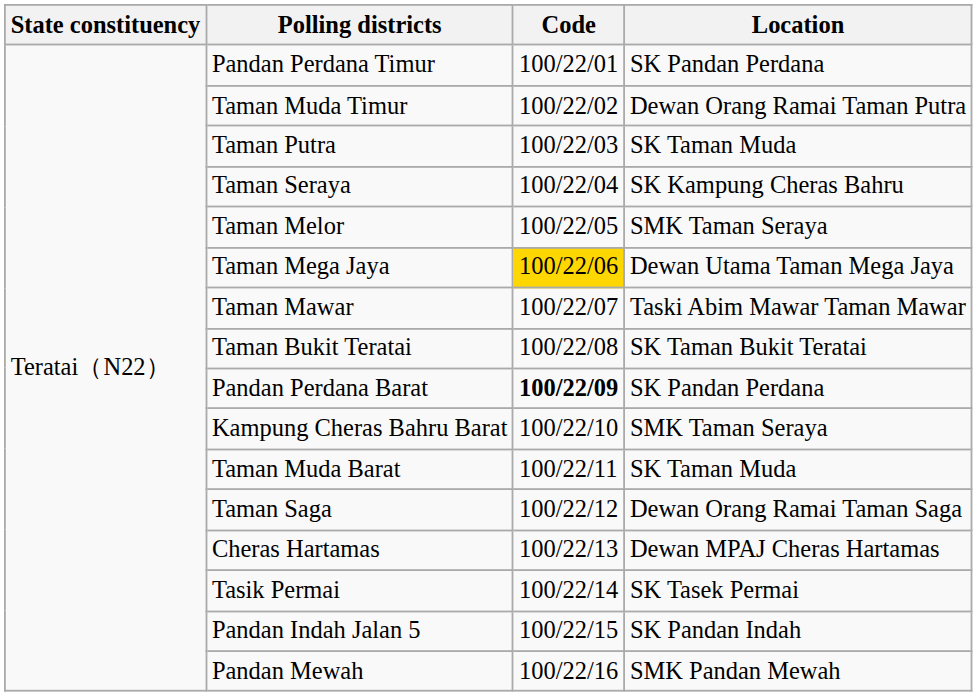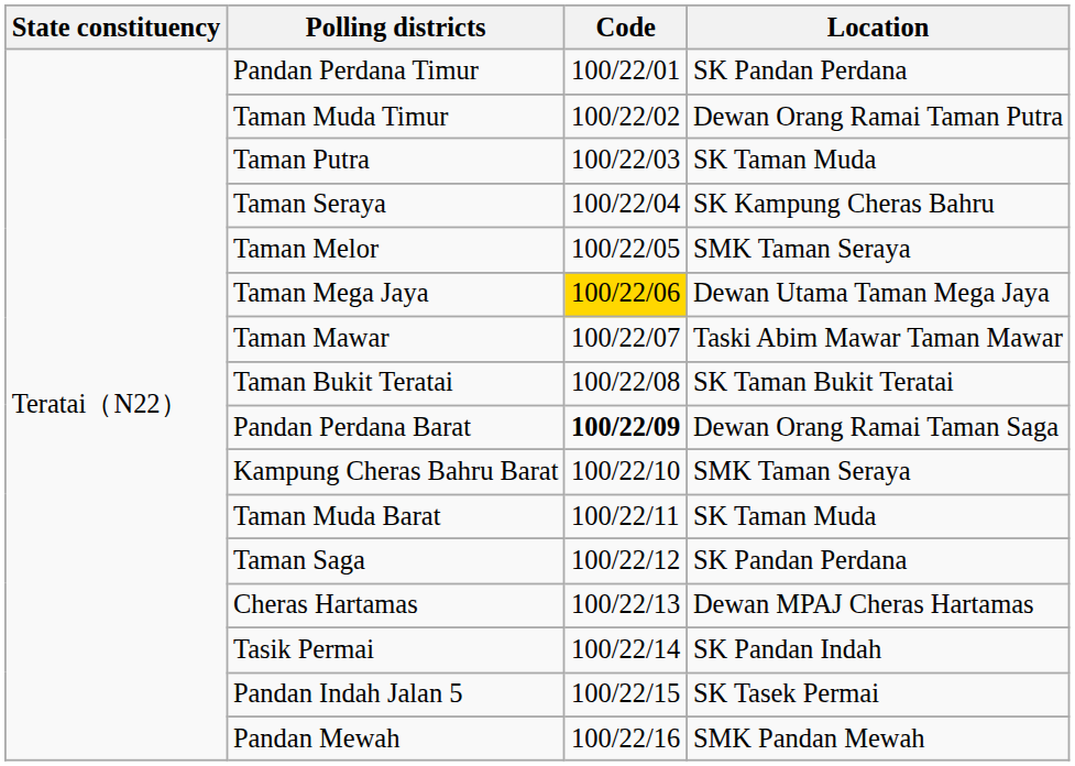Pandan Perdana Barat | Location: SK Pandan Perdana -> Dewan Orang Ramai Taman Saga
Taman Saga | Location: Dewan Orang Ramai Taman Saga -> SK Pandan Perdana
Tasik Permai | Location: SK Tasek Permai -> SK Pandan Indah
Pandan Indah Jalan 5 | Location: SK Pandan Indah -> SK Tasek Permai
